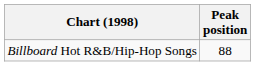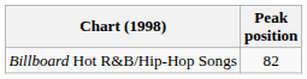Billboard Hot R&B/Hip-Hop Songs | Peak position: 88 -> 82
